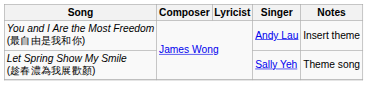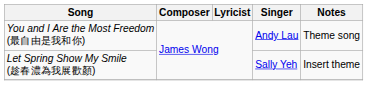You and I Are the Most Freedom (最自由是我和你) | Notes: Insert theme -> Theme song
Let Spring Show My Smile (趁春濃為我展歡顏) | Notes: Theme song -> Insert theme
